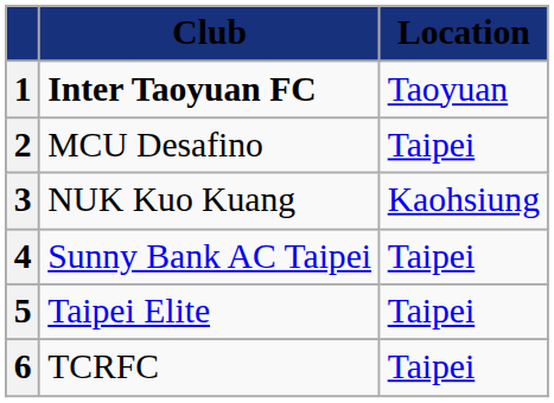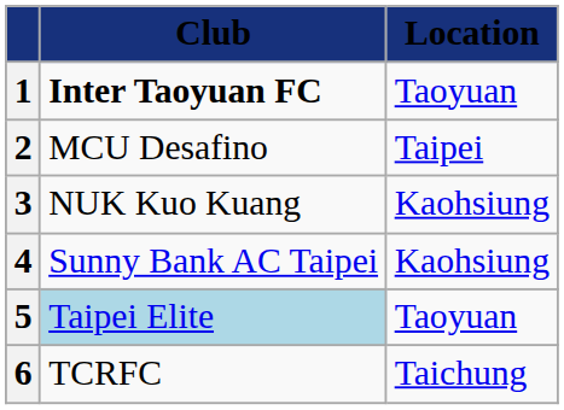4 | Location: Taipei -> Kaohsiung
5 | Club: no background -> lightblue background
5 | Location: Taipei -> Taoyuan
6 | Location: Taipei -> Taichung
